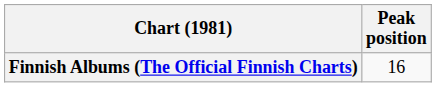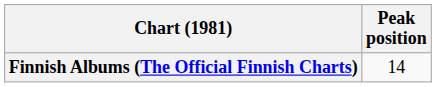Finnish Albums (The Official Finnish Charts) | Peak position: 16 -> 14
